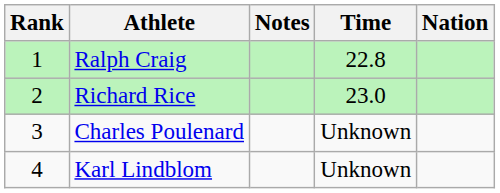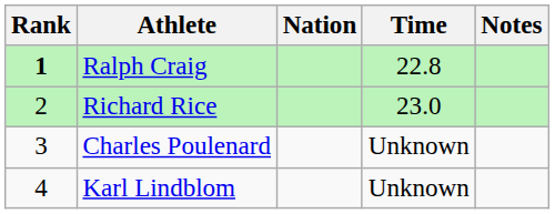columns swapped: Nation <-> Notes
Ralph Craig | Rank: normal -> bold
